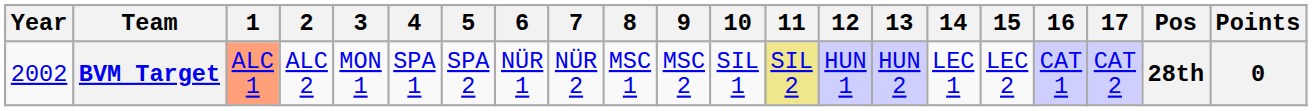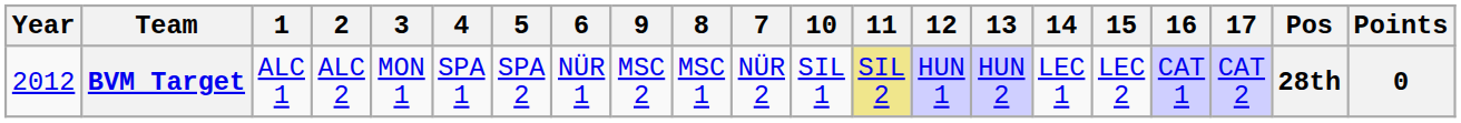columns swapped: 7 <-> 9
BVM Target | Year: 2002 -> 2012
BVM Target | 1: lightsalmon background -> no background
